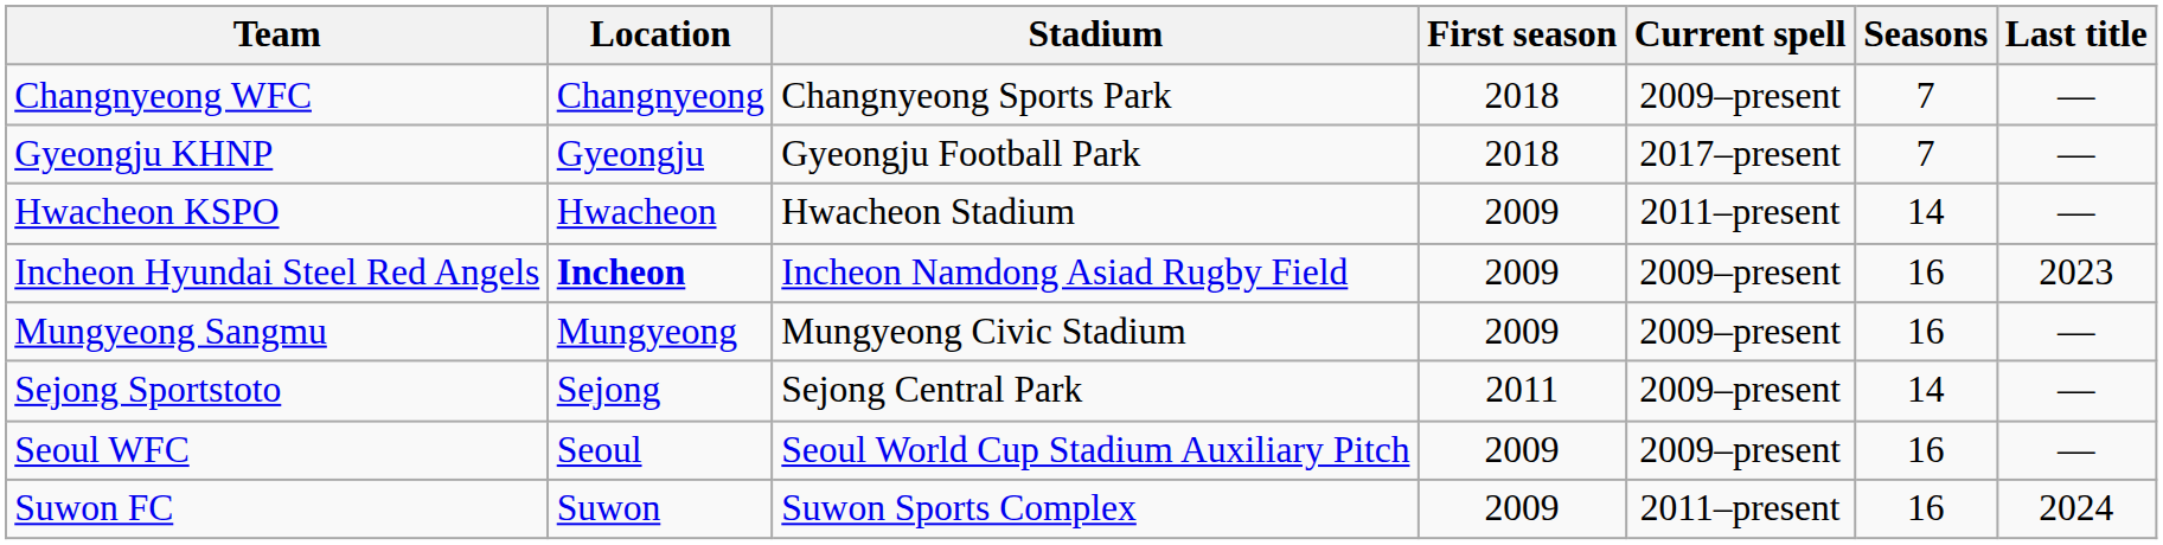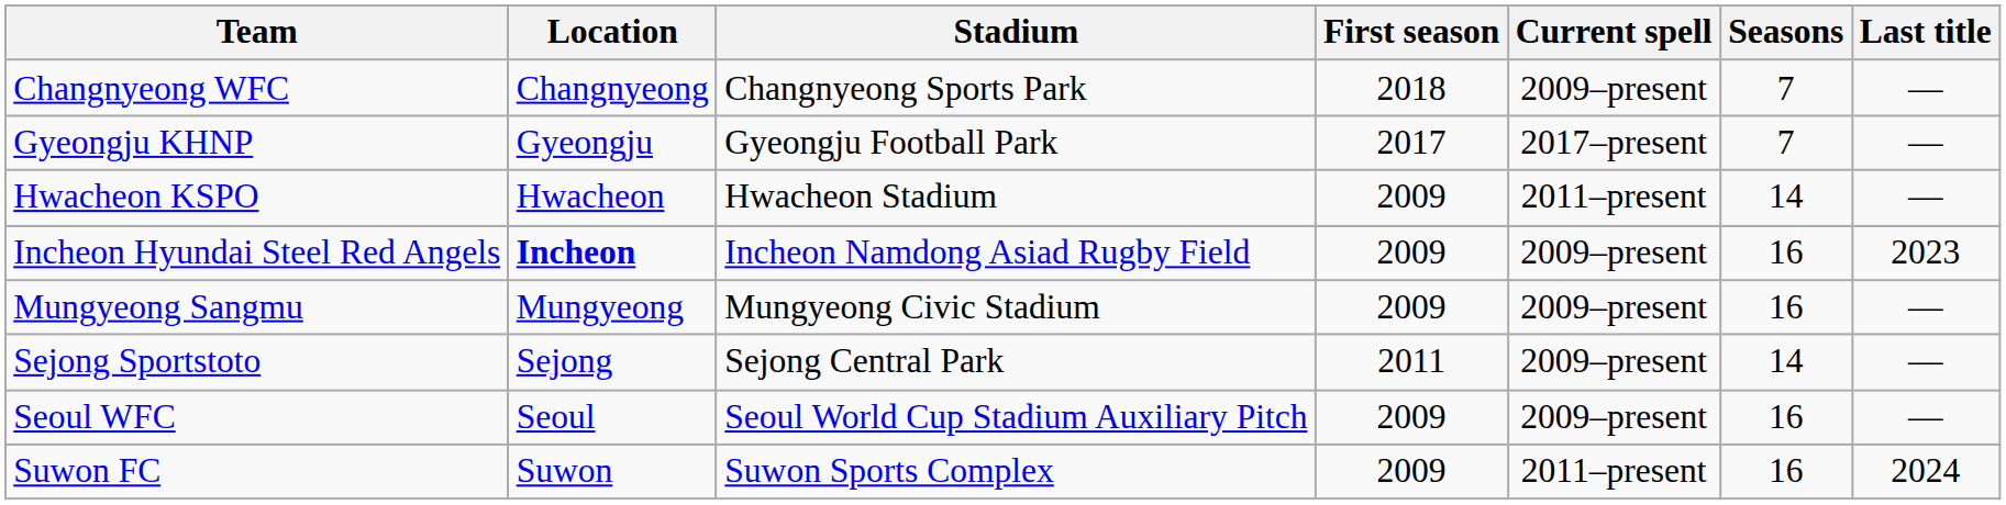Gyeongju KHNP | First season: 2018 -> 2017
